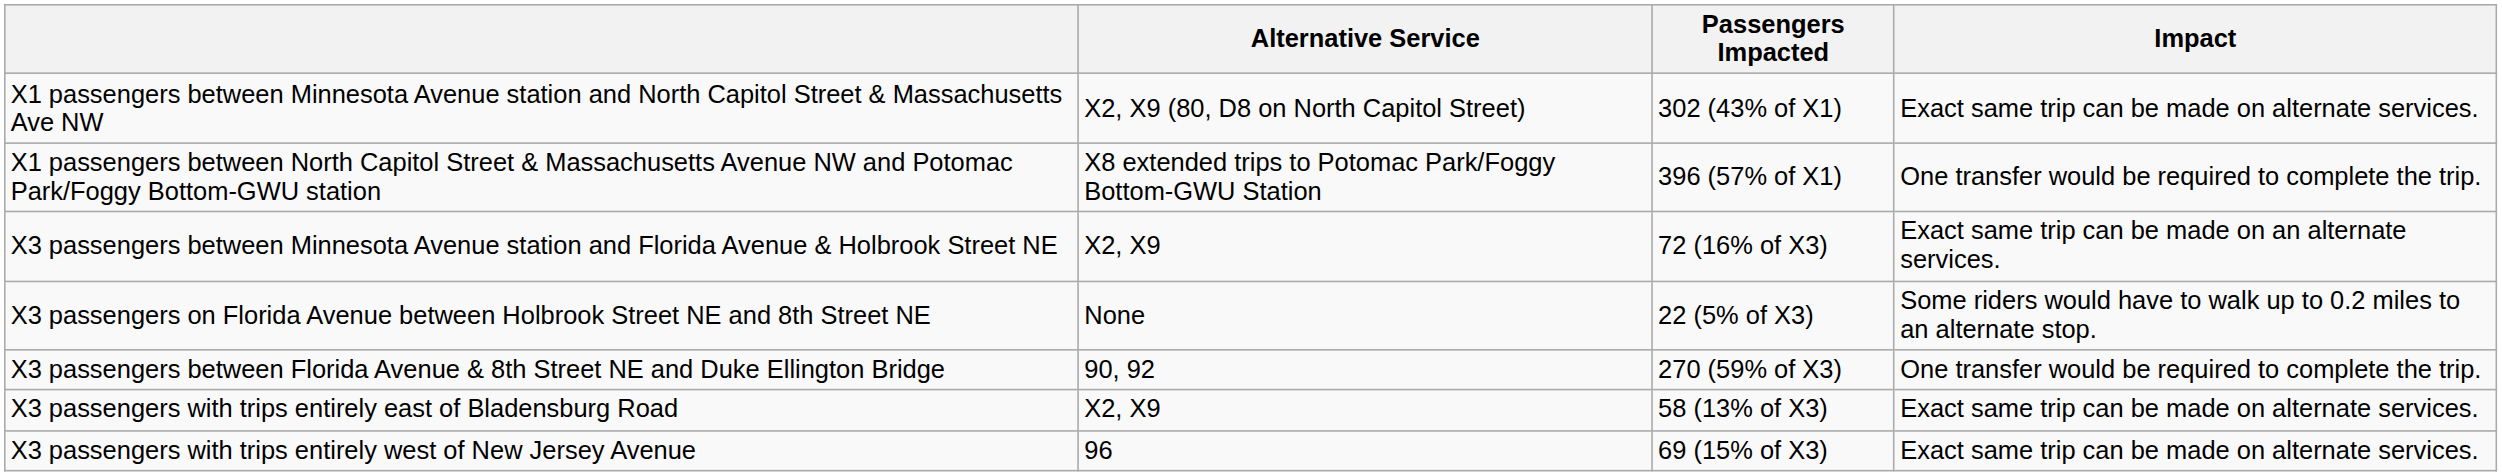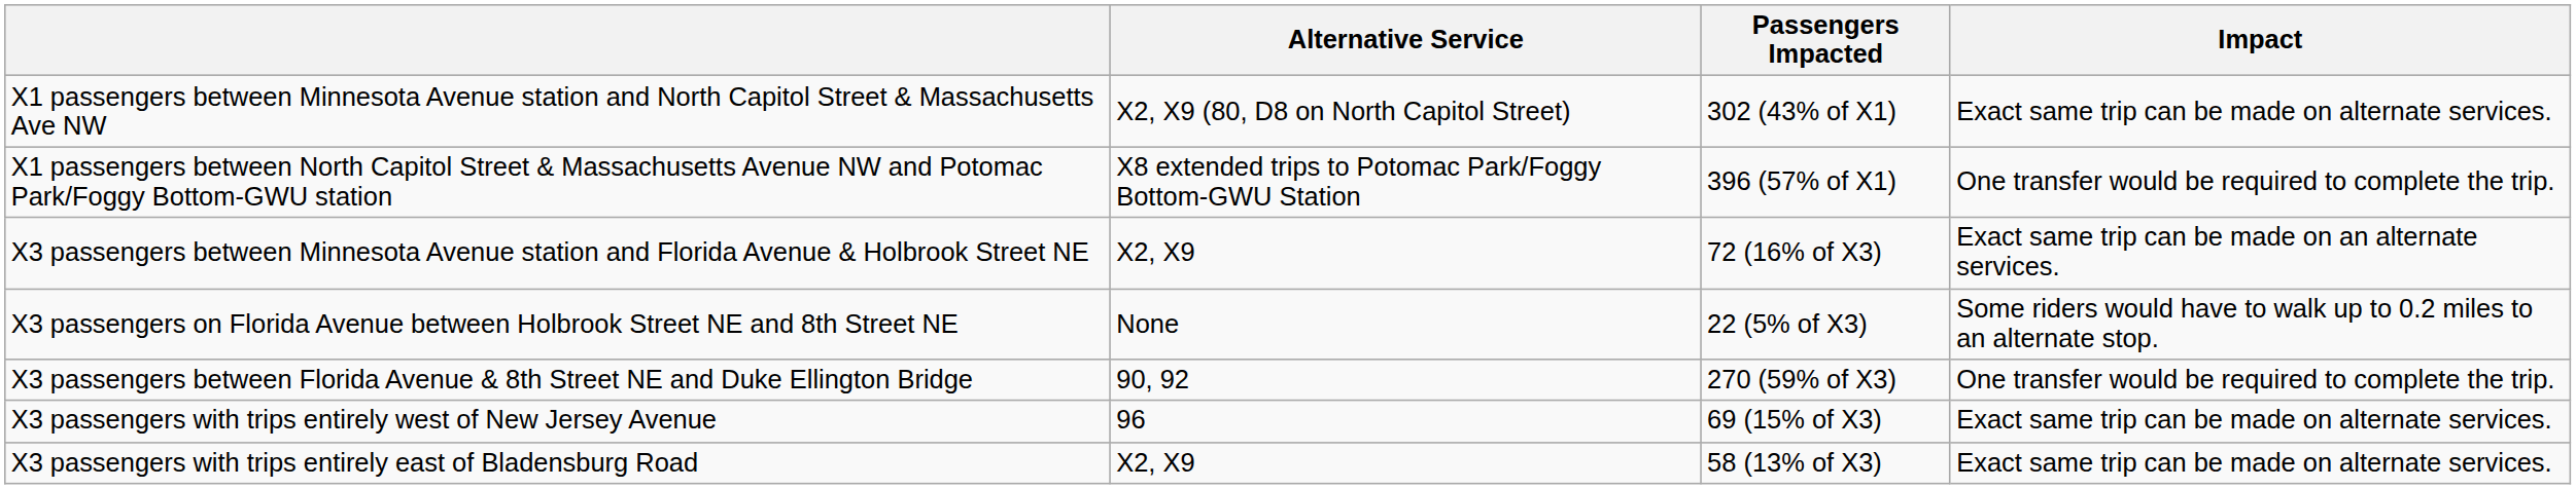rows swapped: X3 passengers with trips entirely west of New Jersey Avenue <-> X3 passengers with trips entirely east of Bladensburg Road
